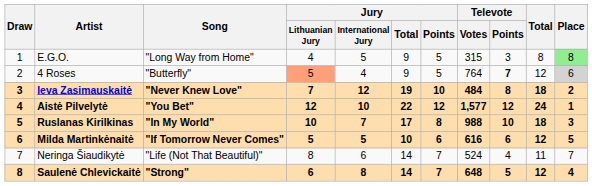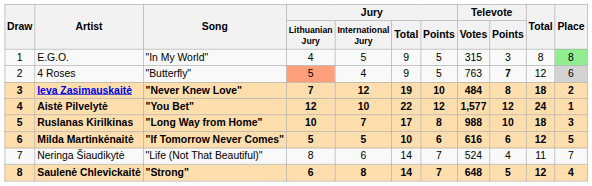E.G.O. | Song: "Long Way from Home" -> "In My World"
4 Roses | Televote / Votes: 764 -> 763
Ruslanas Kirilkinas | Song: "In My World" -> "Long Way from Home"
